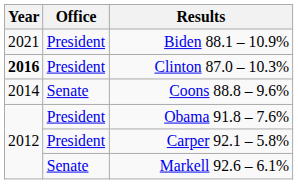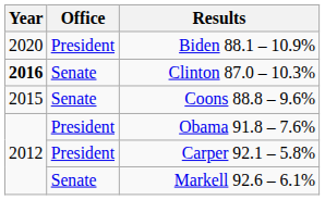Biden 88.1 – 10.9% | Year: 2021 -> 2020
Clinton 87.0 – 10.3% | Office: President -> Senate
Coons 88.8 – 9.6% | Year: 2014 -> 2015
